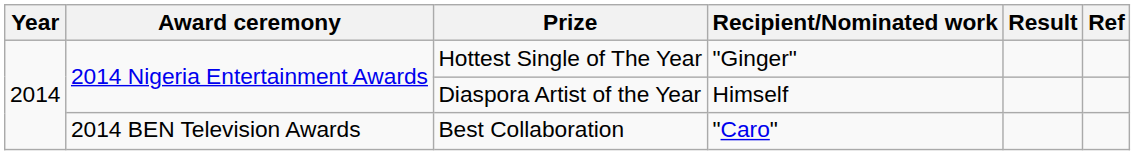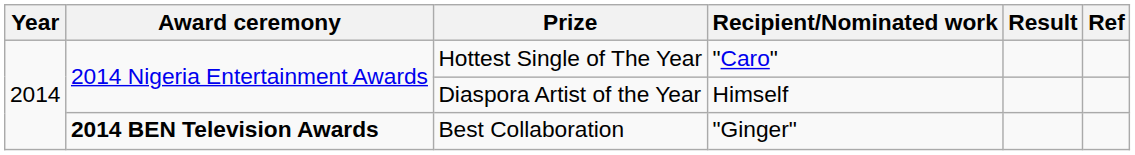Hottest Single of The Year | Recipient/Nominated work: "Ginger" -> "Caro"
Best Collaboration | Award ceremony: normal -> bold
Best Collaboration | Recipient/Nominated work: "Caro" -> "Ginger"
